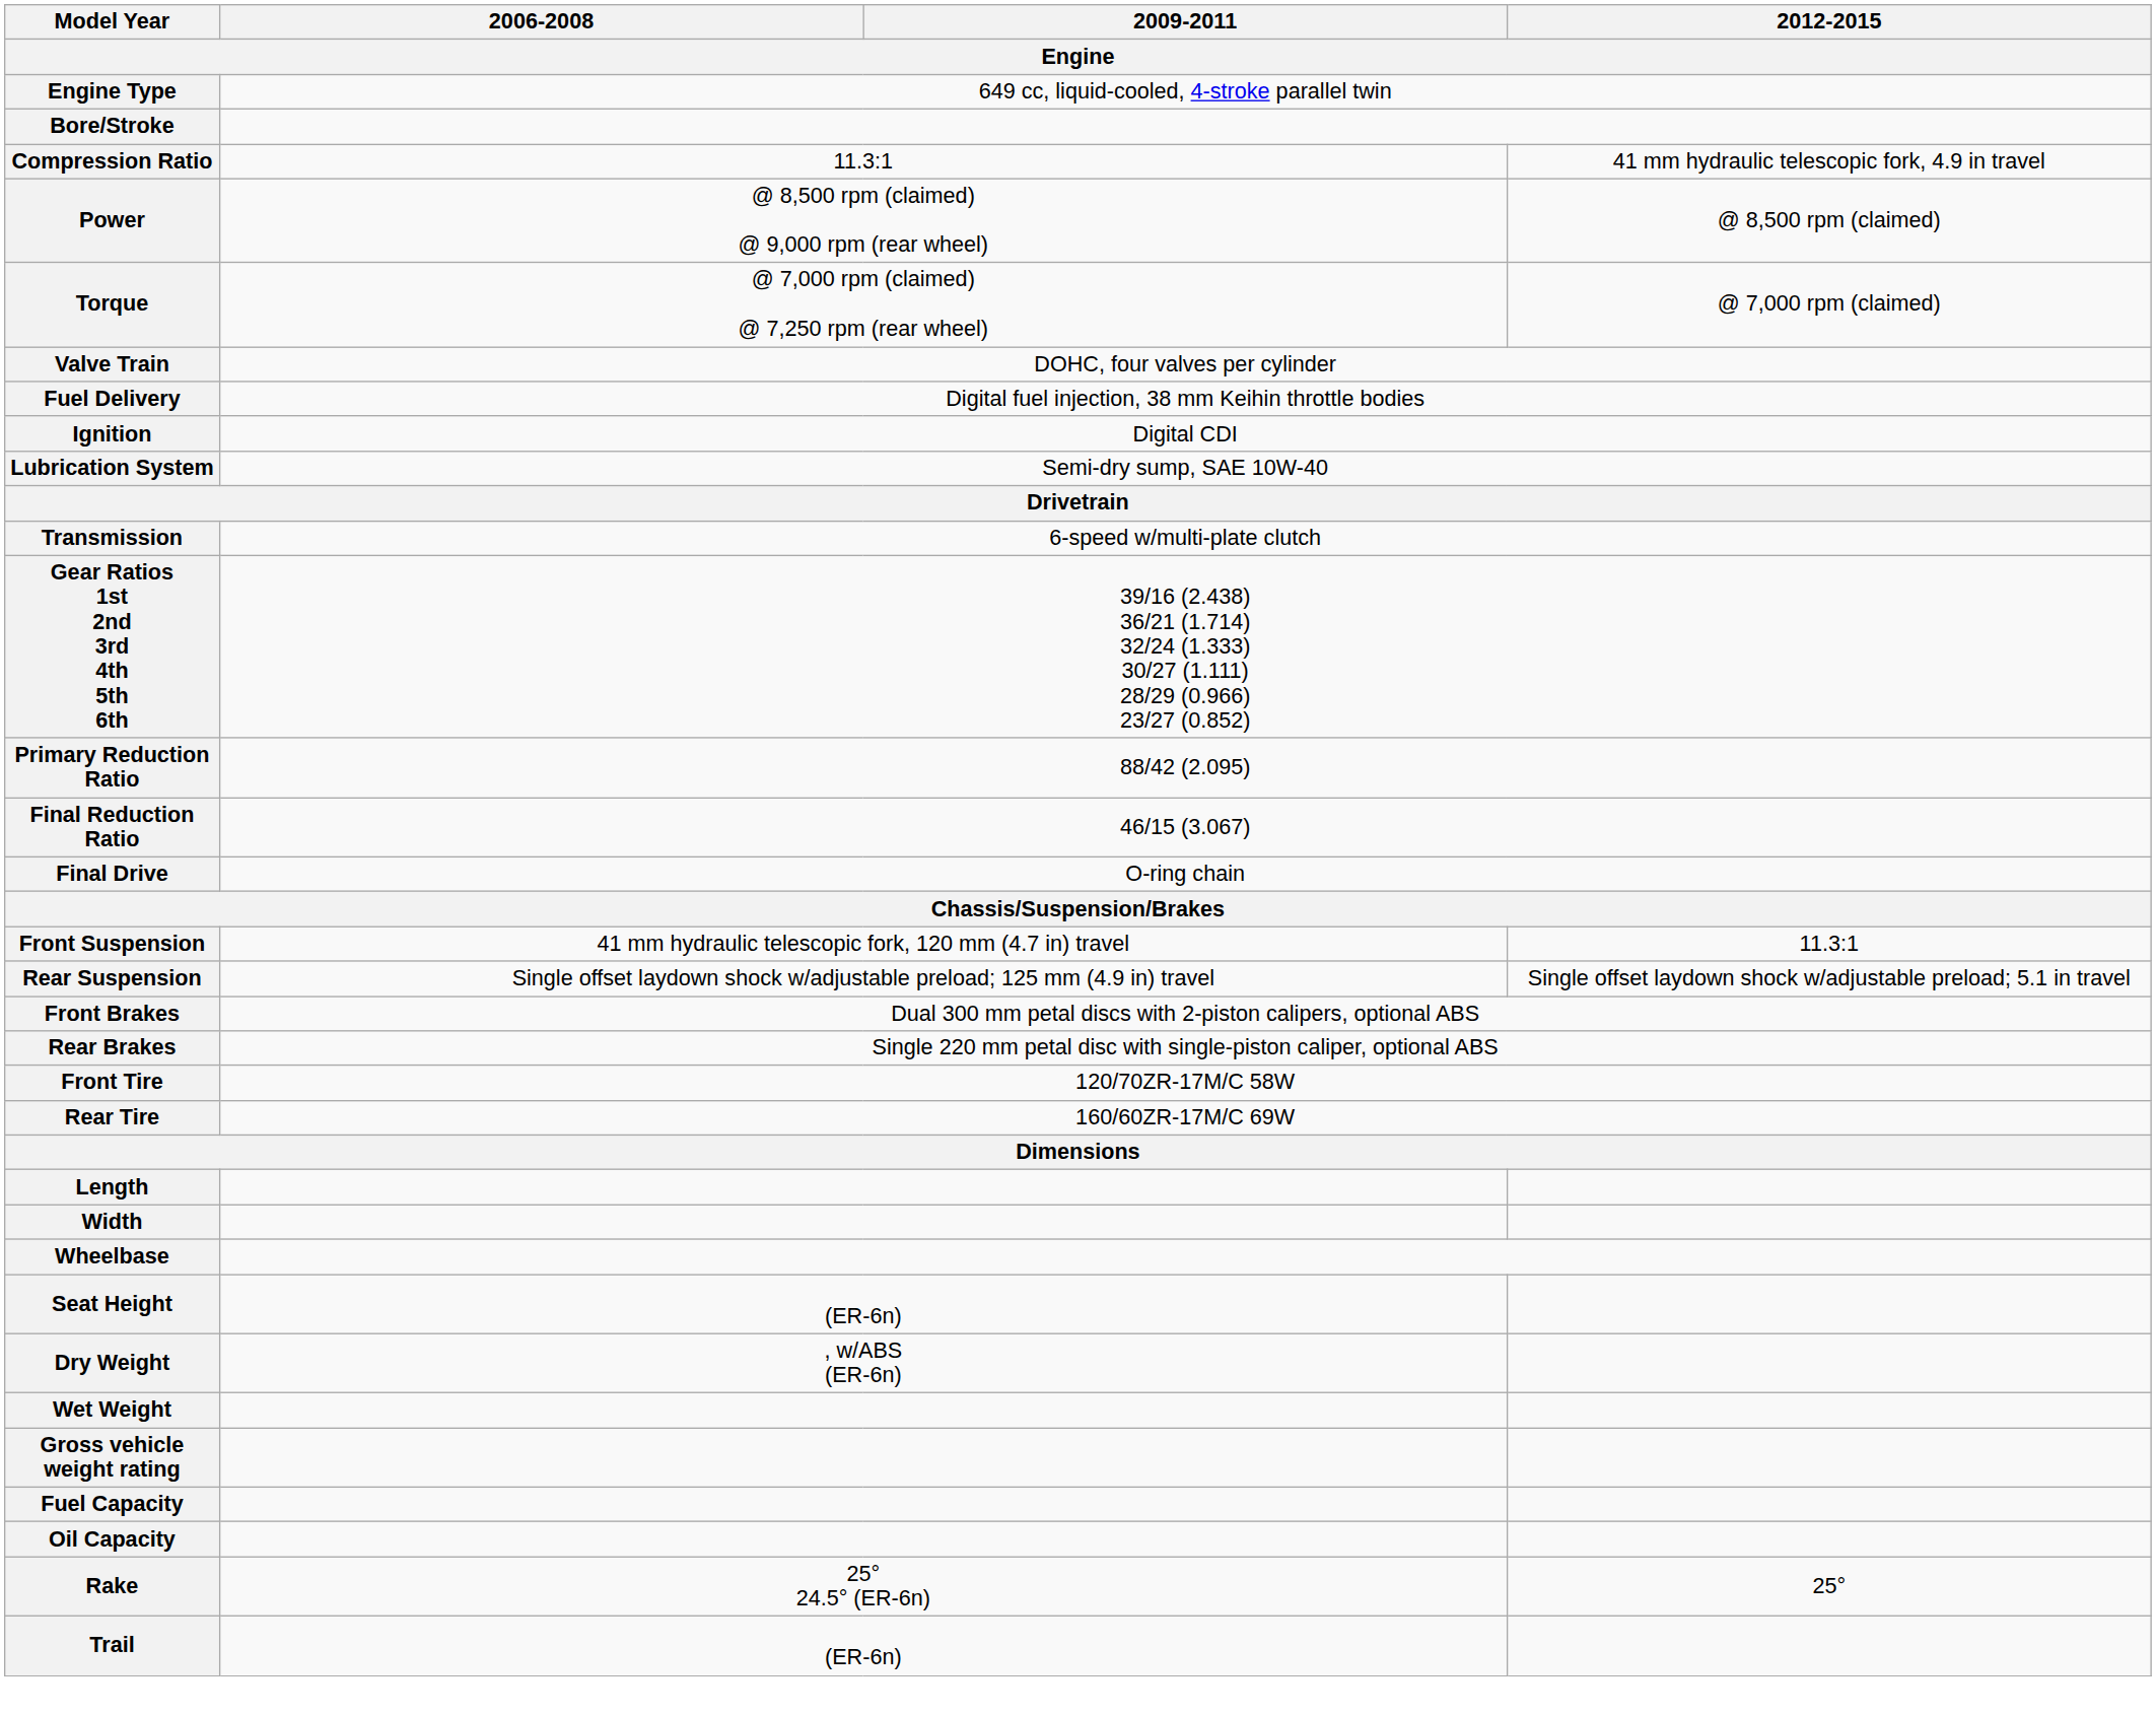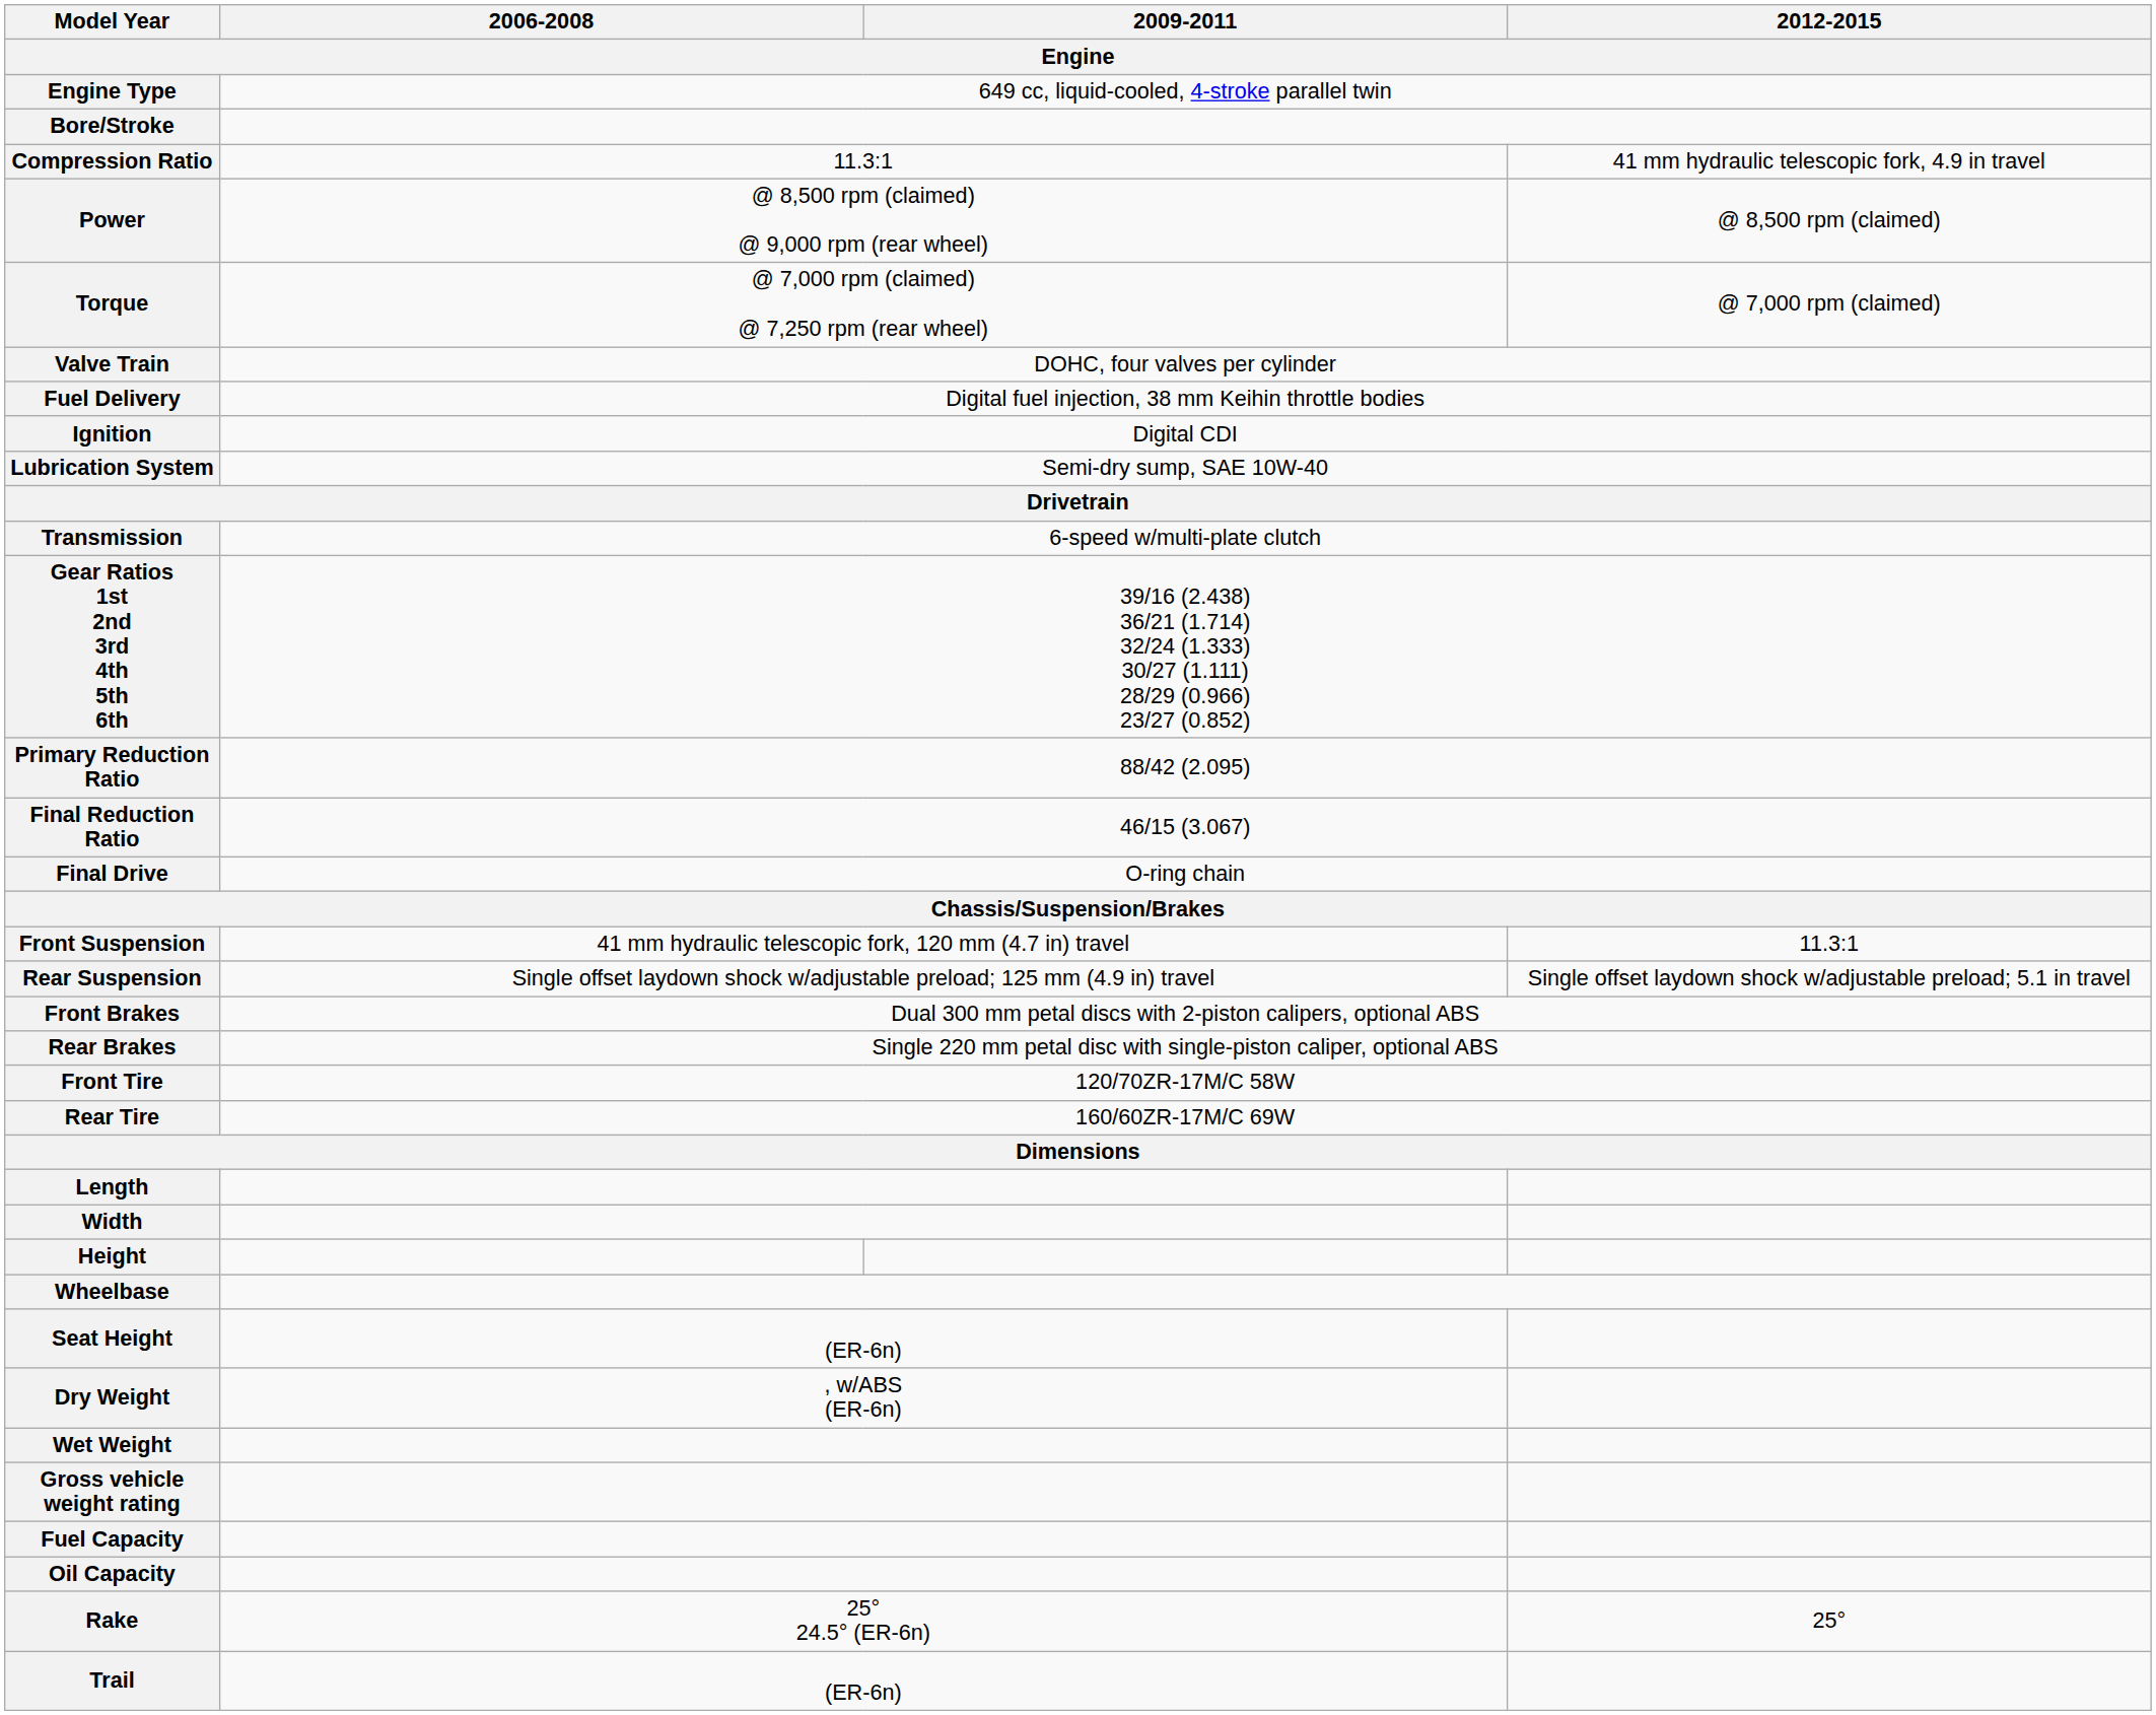+ row: Height
